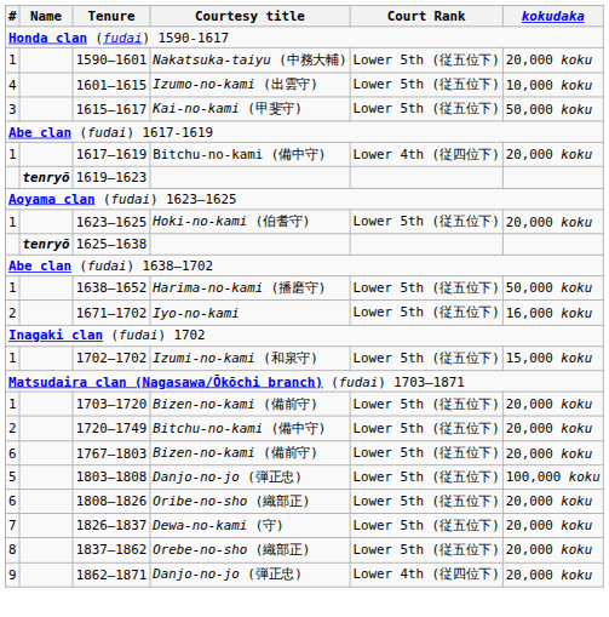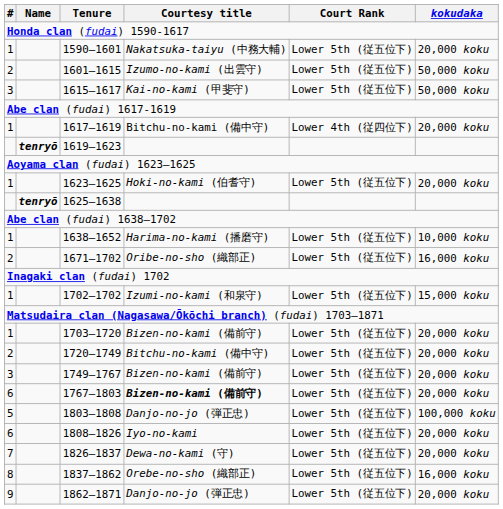1601–1615 | #: 4 -> 2
1601–1615 | kokudaka: 10,000 koku -> 50,000 koku
1638–1652 | kokudaka: 50,000 koku -> 10,000 koku
1671–1702 | Courtesy title: Iyo-no-kami -> Oribe-no-sho (織部正)
+ row: 3 | 1749–1767 | Bizen-no-kami (備前守) | Lower 5th (従五位下) | 20,000 koku
1767–1803 | Courtesy title: normal -> bold
1808–1826 | Courtesy title: Oribe-no-sho (織部正) -> Iyo-no-kami
1837–1862 | kokudaka: 20,000 koku -> 16,000 koku
1862–1871 | Court Rank: Lower 4th (従四位下) -> Lower 5th (従五位下)
